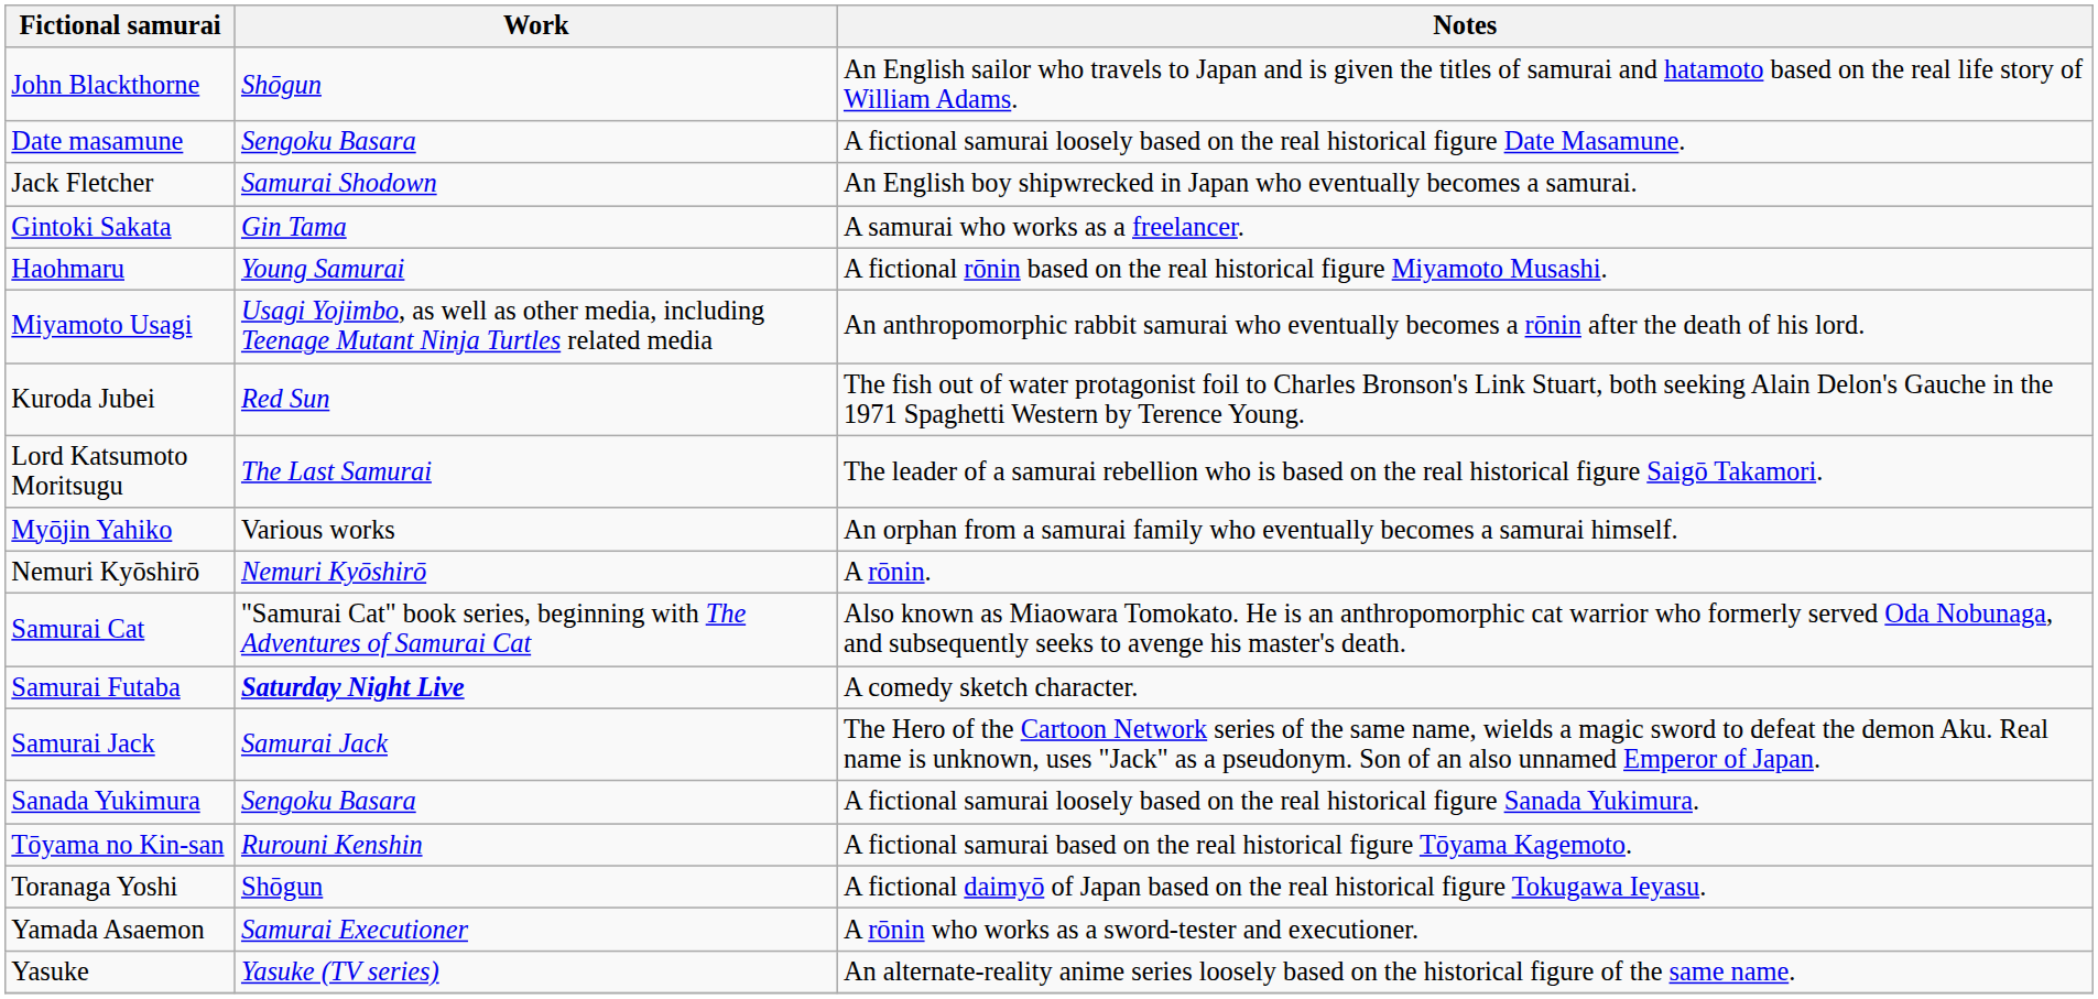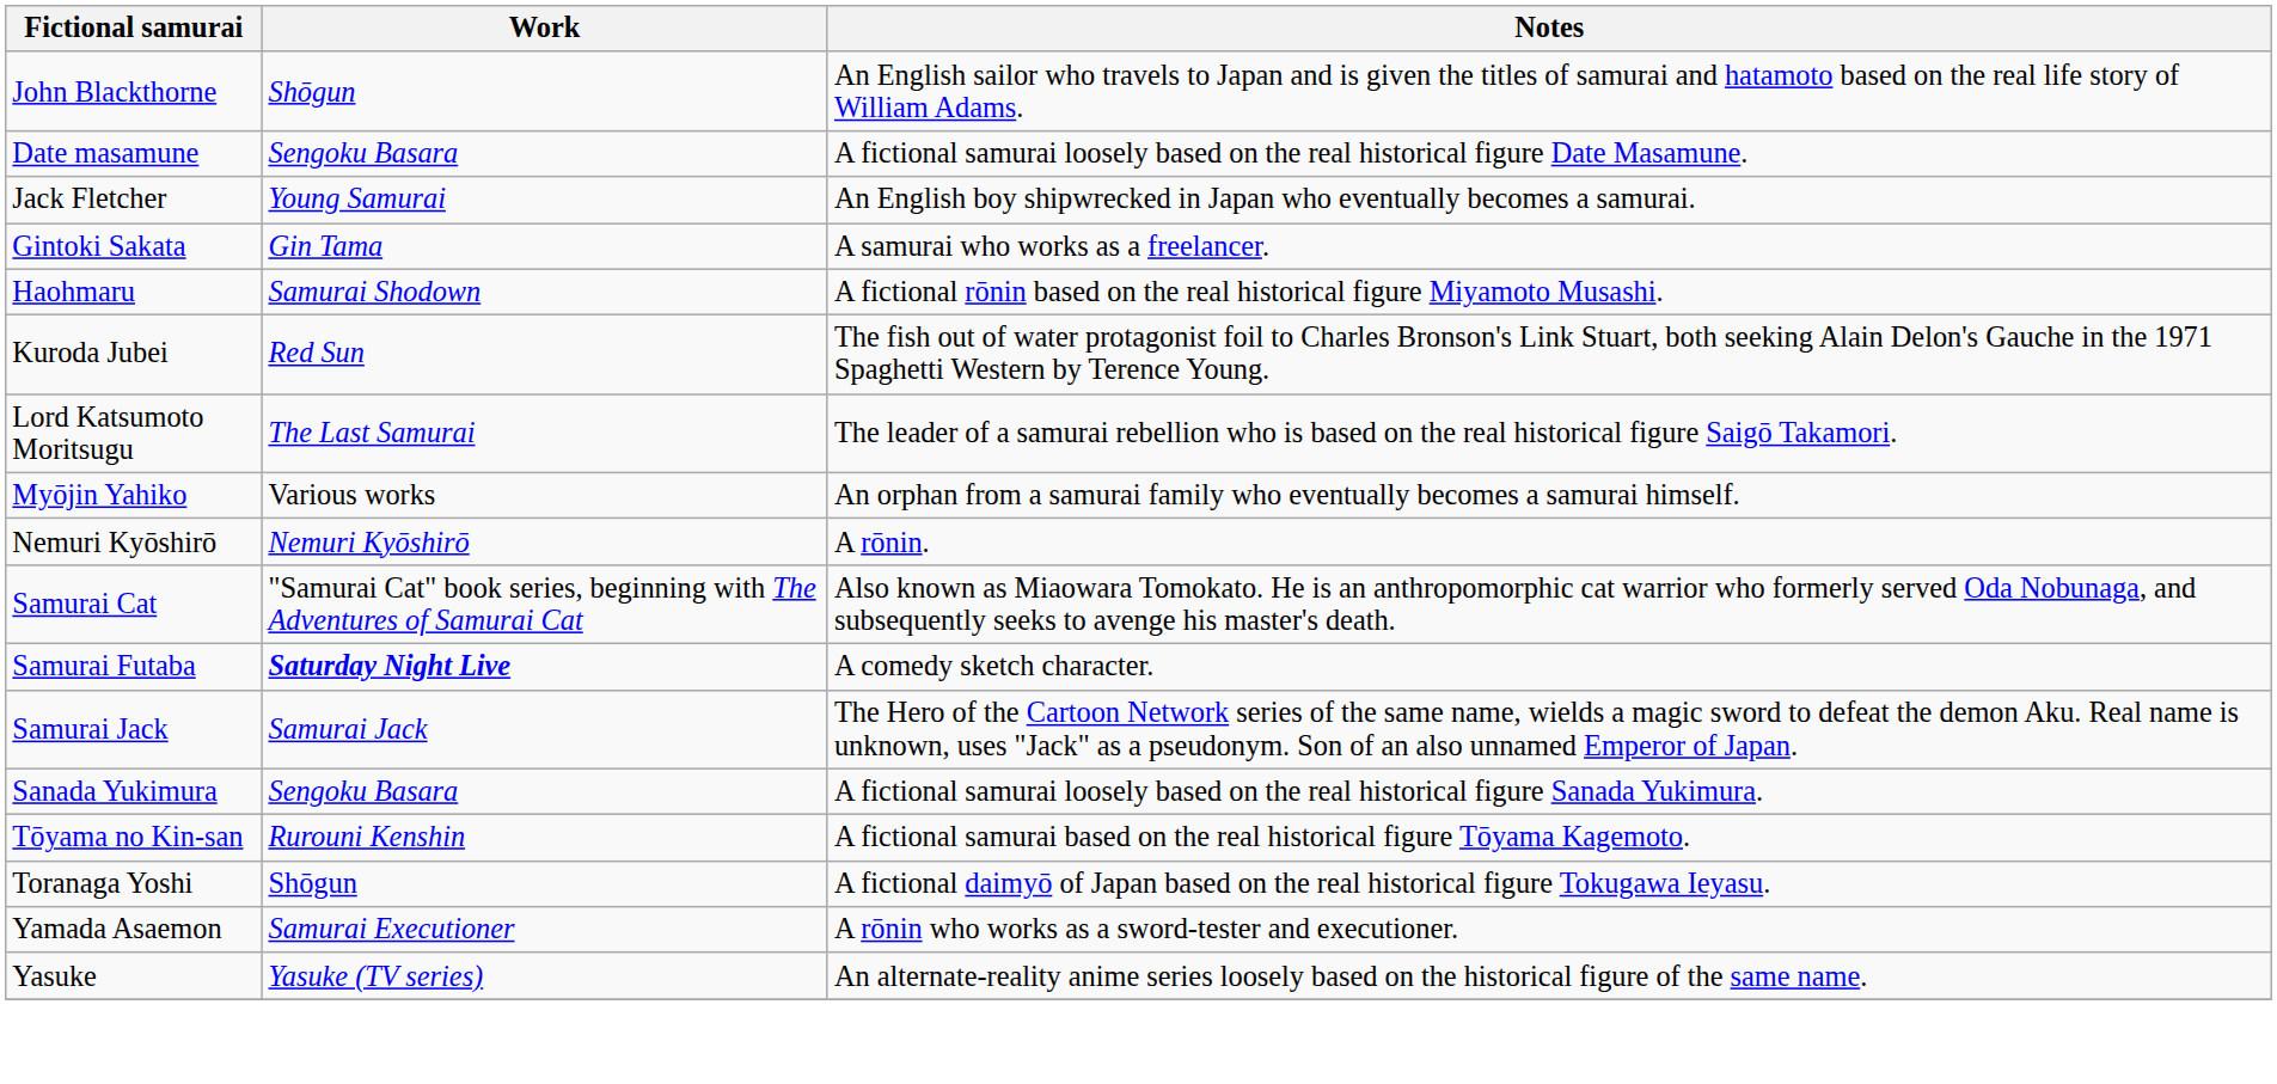Jack Fletcher | Work: Samurai Shodown -> Young Samurai
Haohmaru | Work: Young Samurai -> Samurai Shodown
- row: Miyamoto Usagi | Usagi Yojimbo, as well as other media, including Teenage Mutant Ninja Turtles related media | An anthropomorphic rabbit samurai who eventually becomes a rōnin after the death of his lord.
